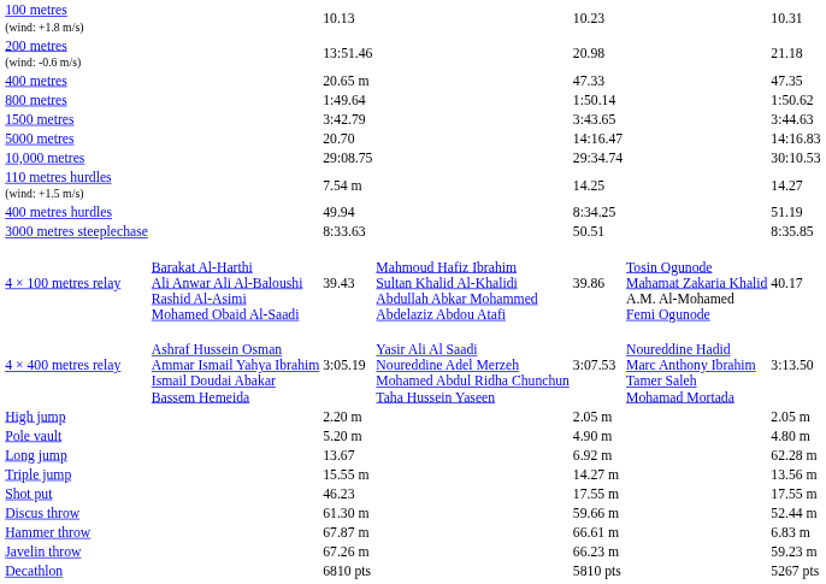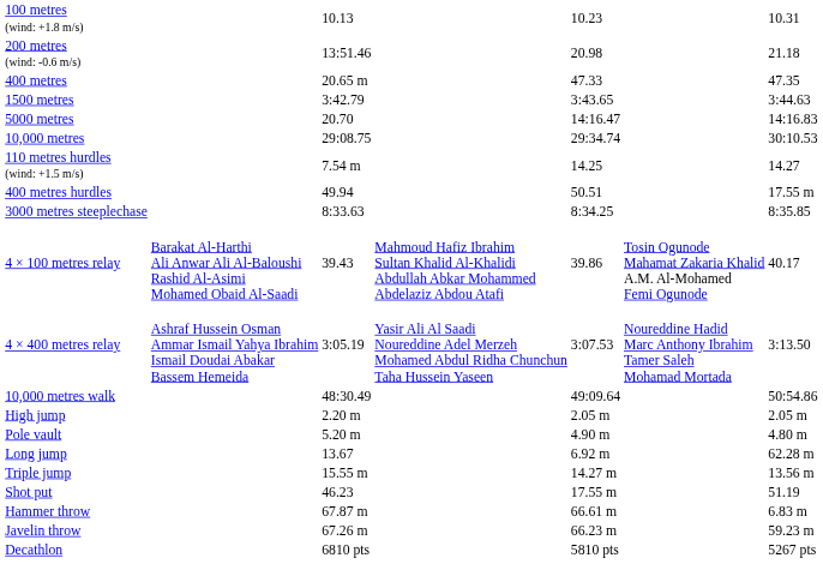- row: 800 metres | 1:49.64 | 1:50.14 | 1:50.62
400 metres hurdles | column 5: 8:34.25 -> 50.51
400 metres hurdles | column 7: 51.19 -> 17.55 m
3000 metres steeplechase | column 5: 50.51 -> 8:34.25
+ row: 10,000 metres walk | 48:30.49 | 49:09.64 | 50:54.86
Shot put | column 7: 17.55 m -> 51.19
- row: Discus throw | 61.30 m | 59.66 m | 52.44 m
